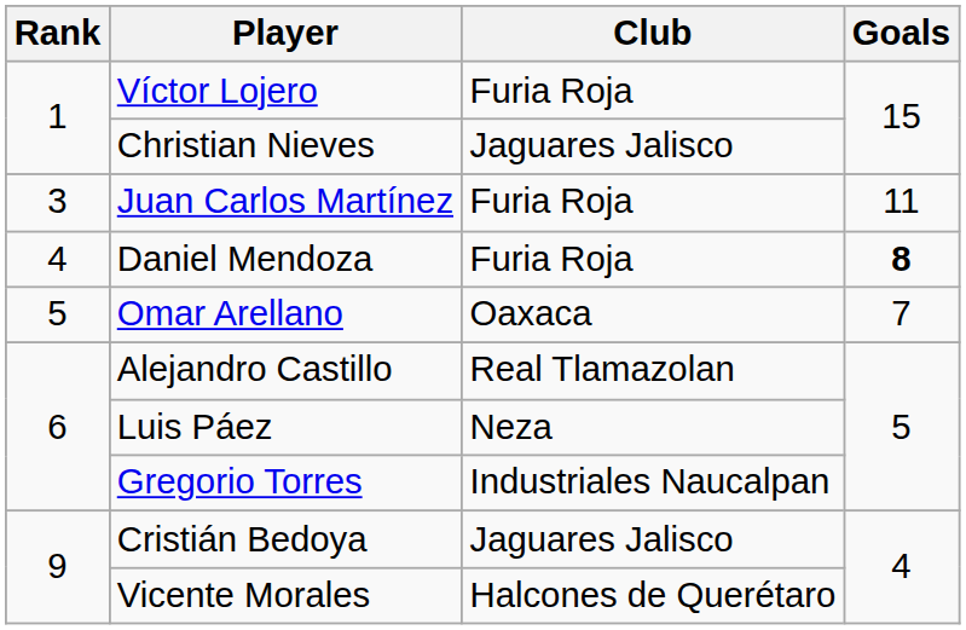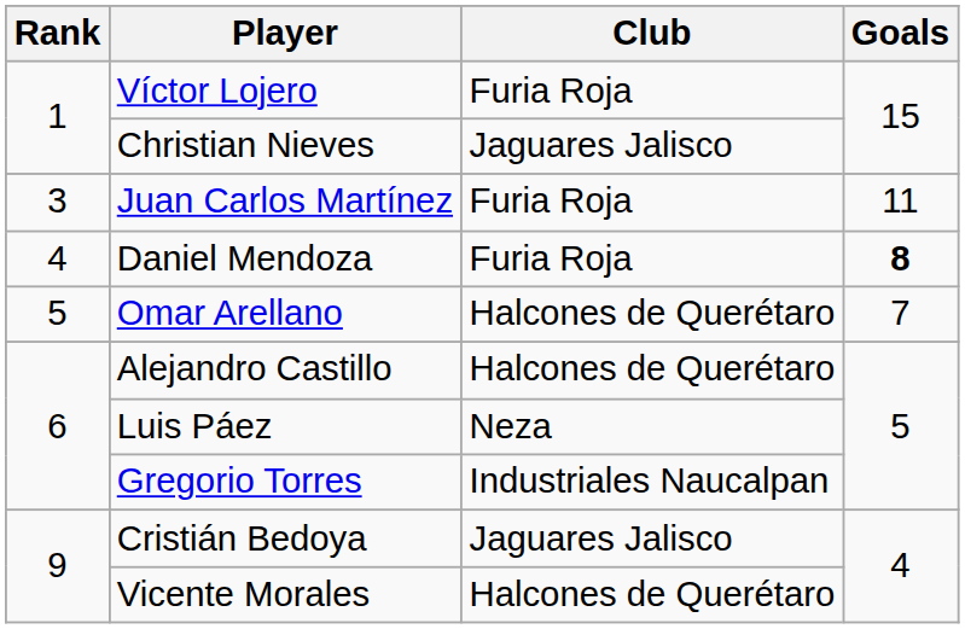Omar Arellano | Club: Oaxaca -> Halcones de Querétaro
Alejandro Castillo | Club: Real Tlamazolan -> Halcones de Querétaro
